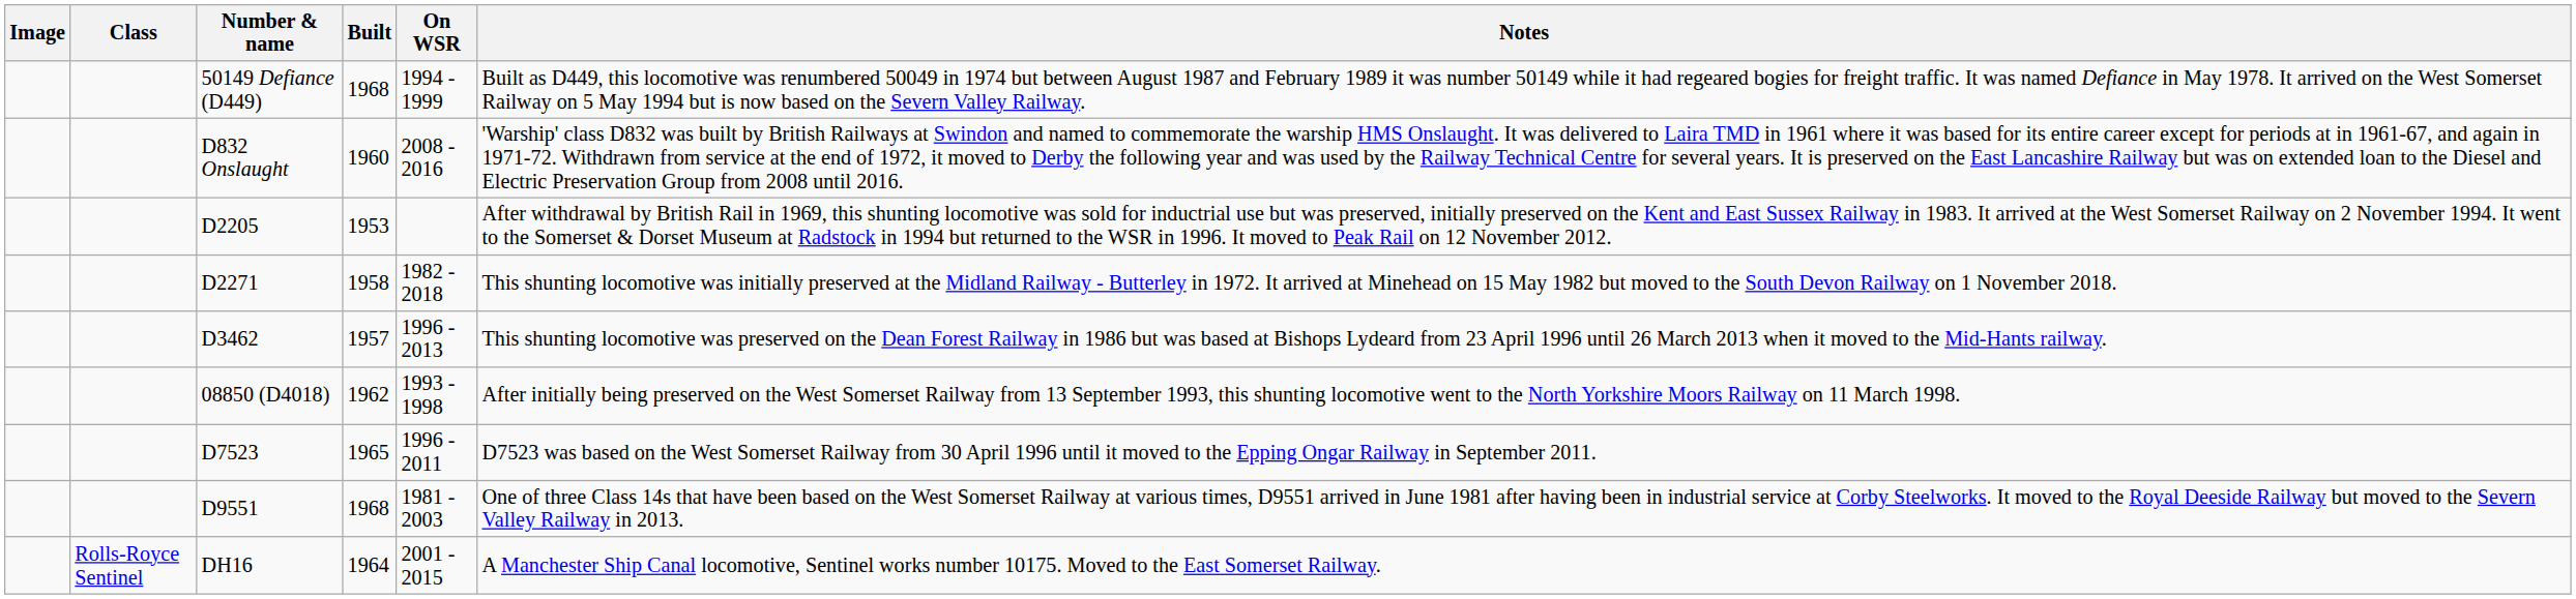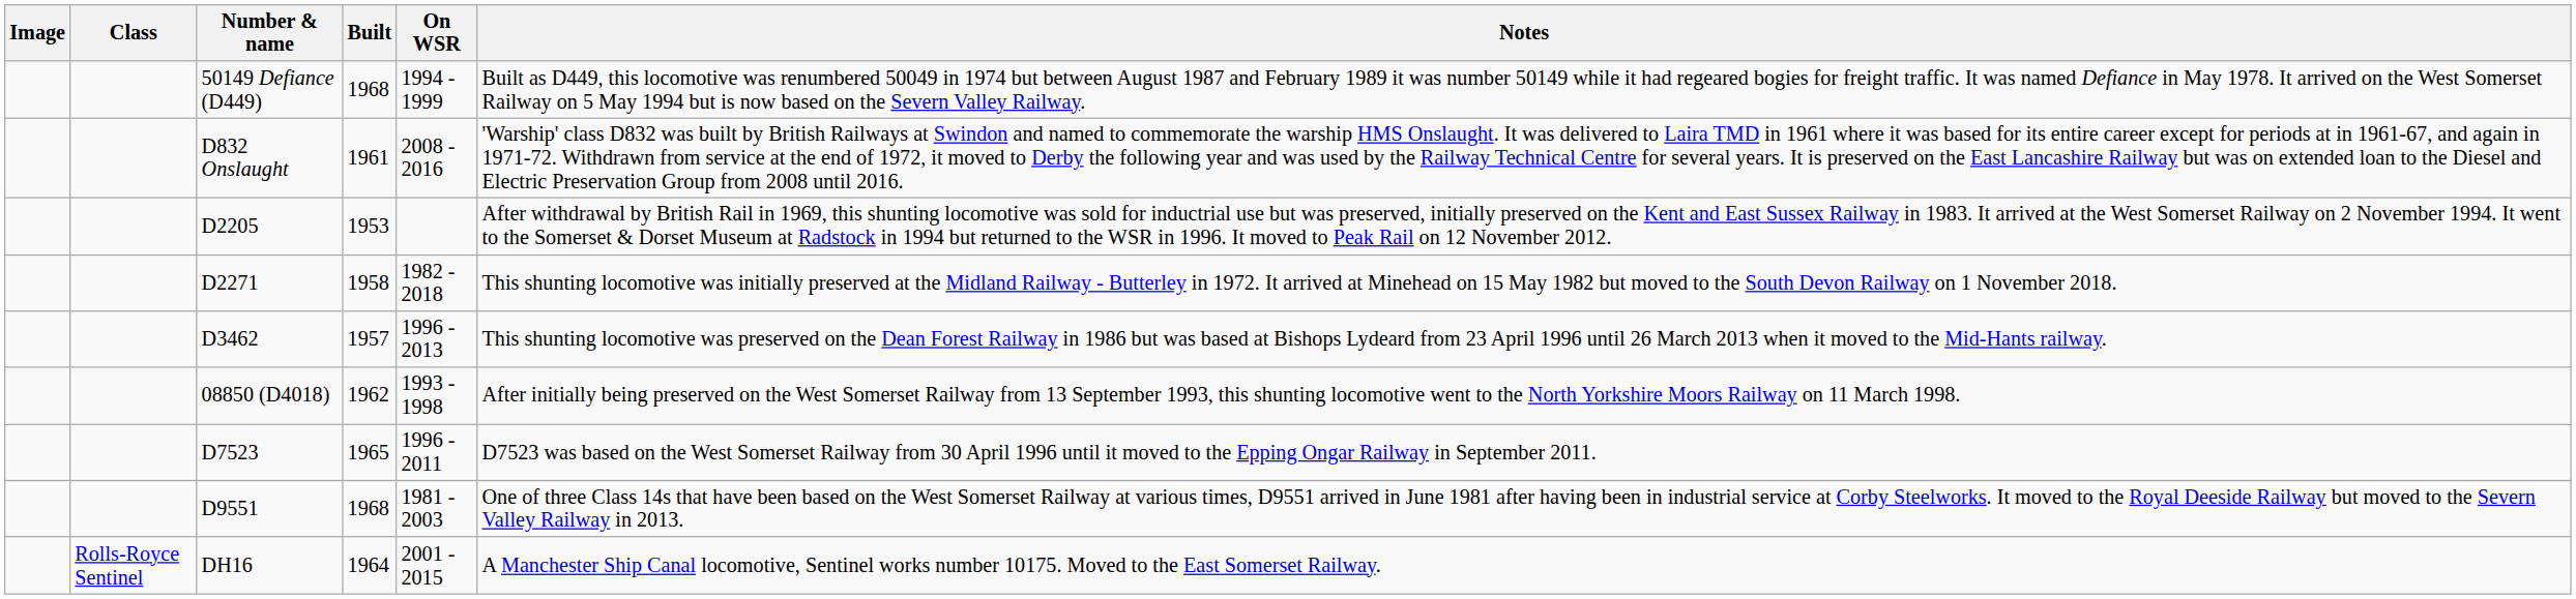D832 Onslaught | Built: 1960 -> 1961
